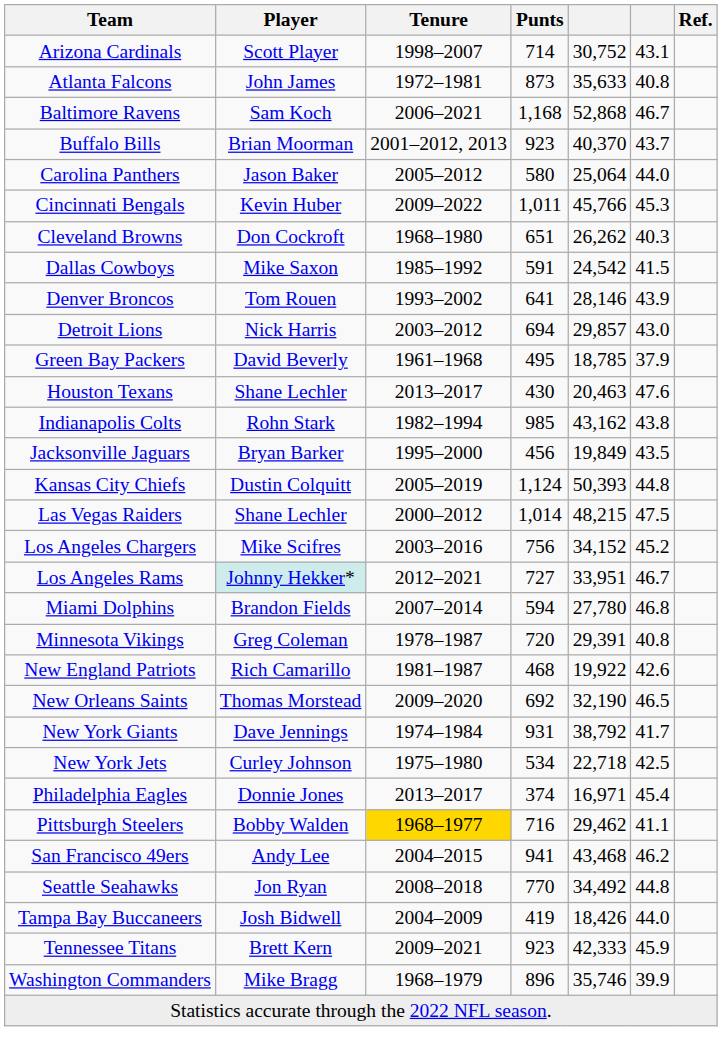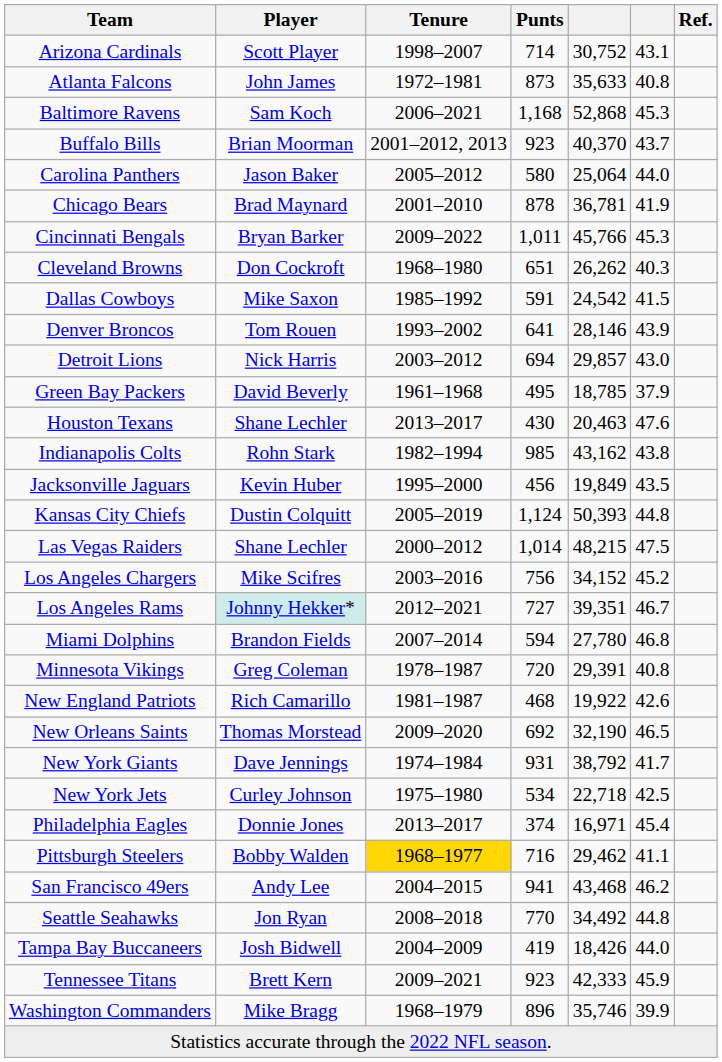Baltimore Ravens | column 6: 46.7 -> 45.3
+ row: Chicago Bears | Brad Maynard | 2001–2010 | 878 | 36,781 | 41.9
Cincinnati Bengals | Player: Kevin Huber -> Bryan Barker
Jacksonville Jaguars | Player: Bryan Barker -> Kevin Huber
Los Angeles Rams | column 5: 33,951 -> 39,351
